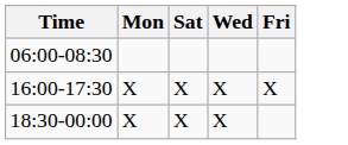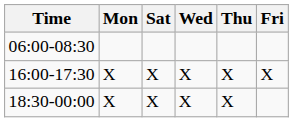+ column: Thu | X | X
